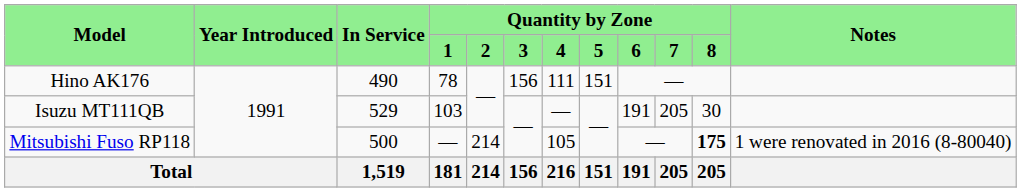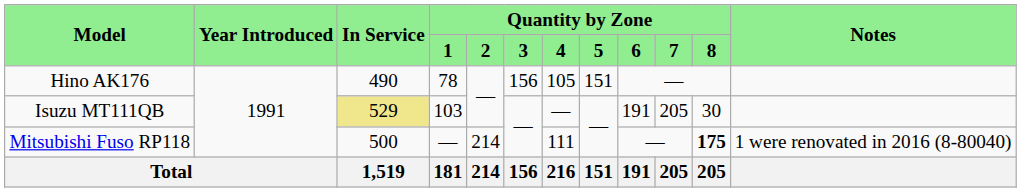Hino AK176 | Quantity by Zone / 4: 111 -> 105
Isuzu MT111QB | In Service: no background -> khaki background
Mitsubishi Fuso RP118 | Quantity by Zone / 4: 105 -> 111
